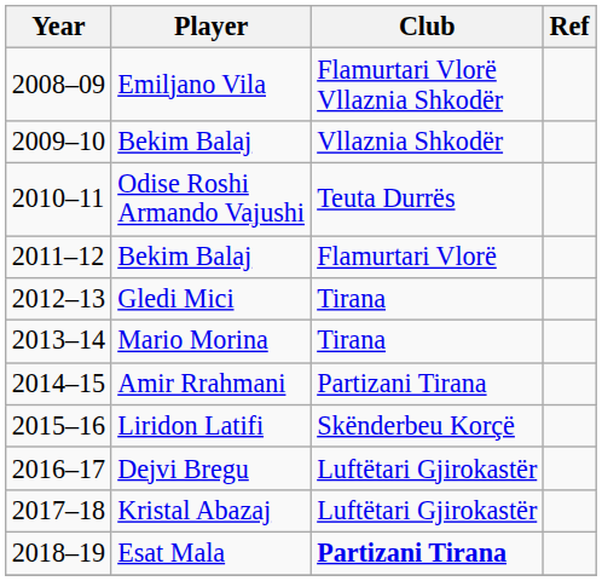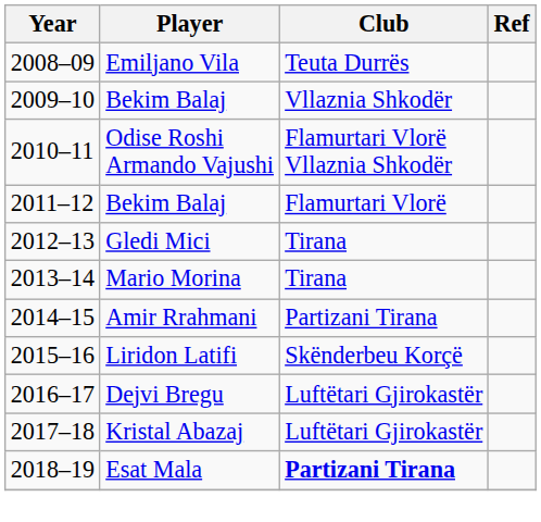Emiljano Vila | Club: Flamurtari Vlorë Vllaznia Shkodër -> Teuta Durrës
Odise Roshi Armando Vajushi | Club: Teuta Durrës -> Flamurtari Vlorë Vllaznia Shkodër
